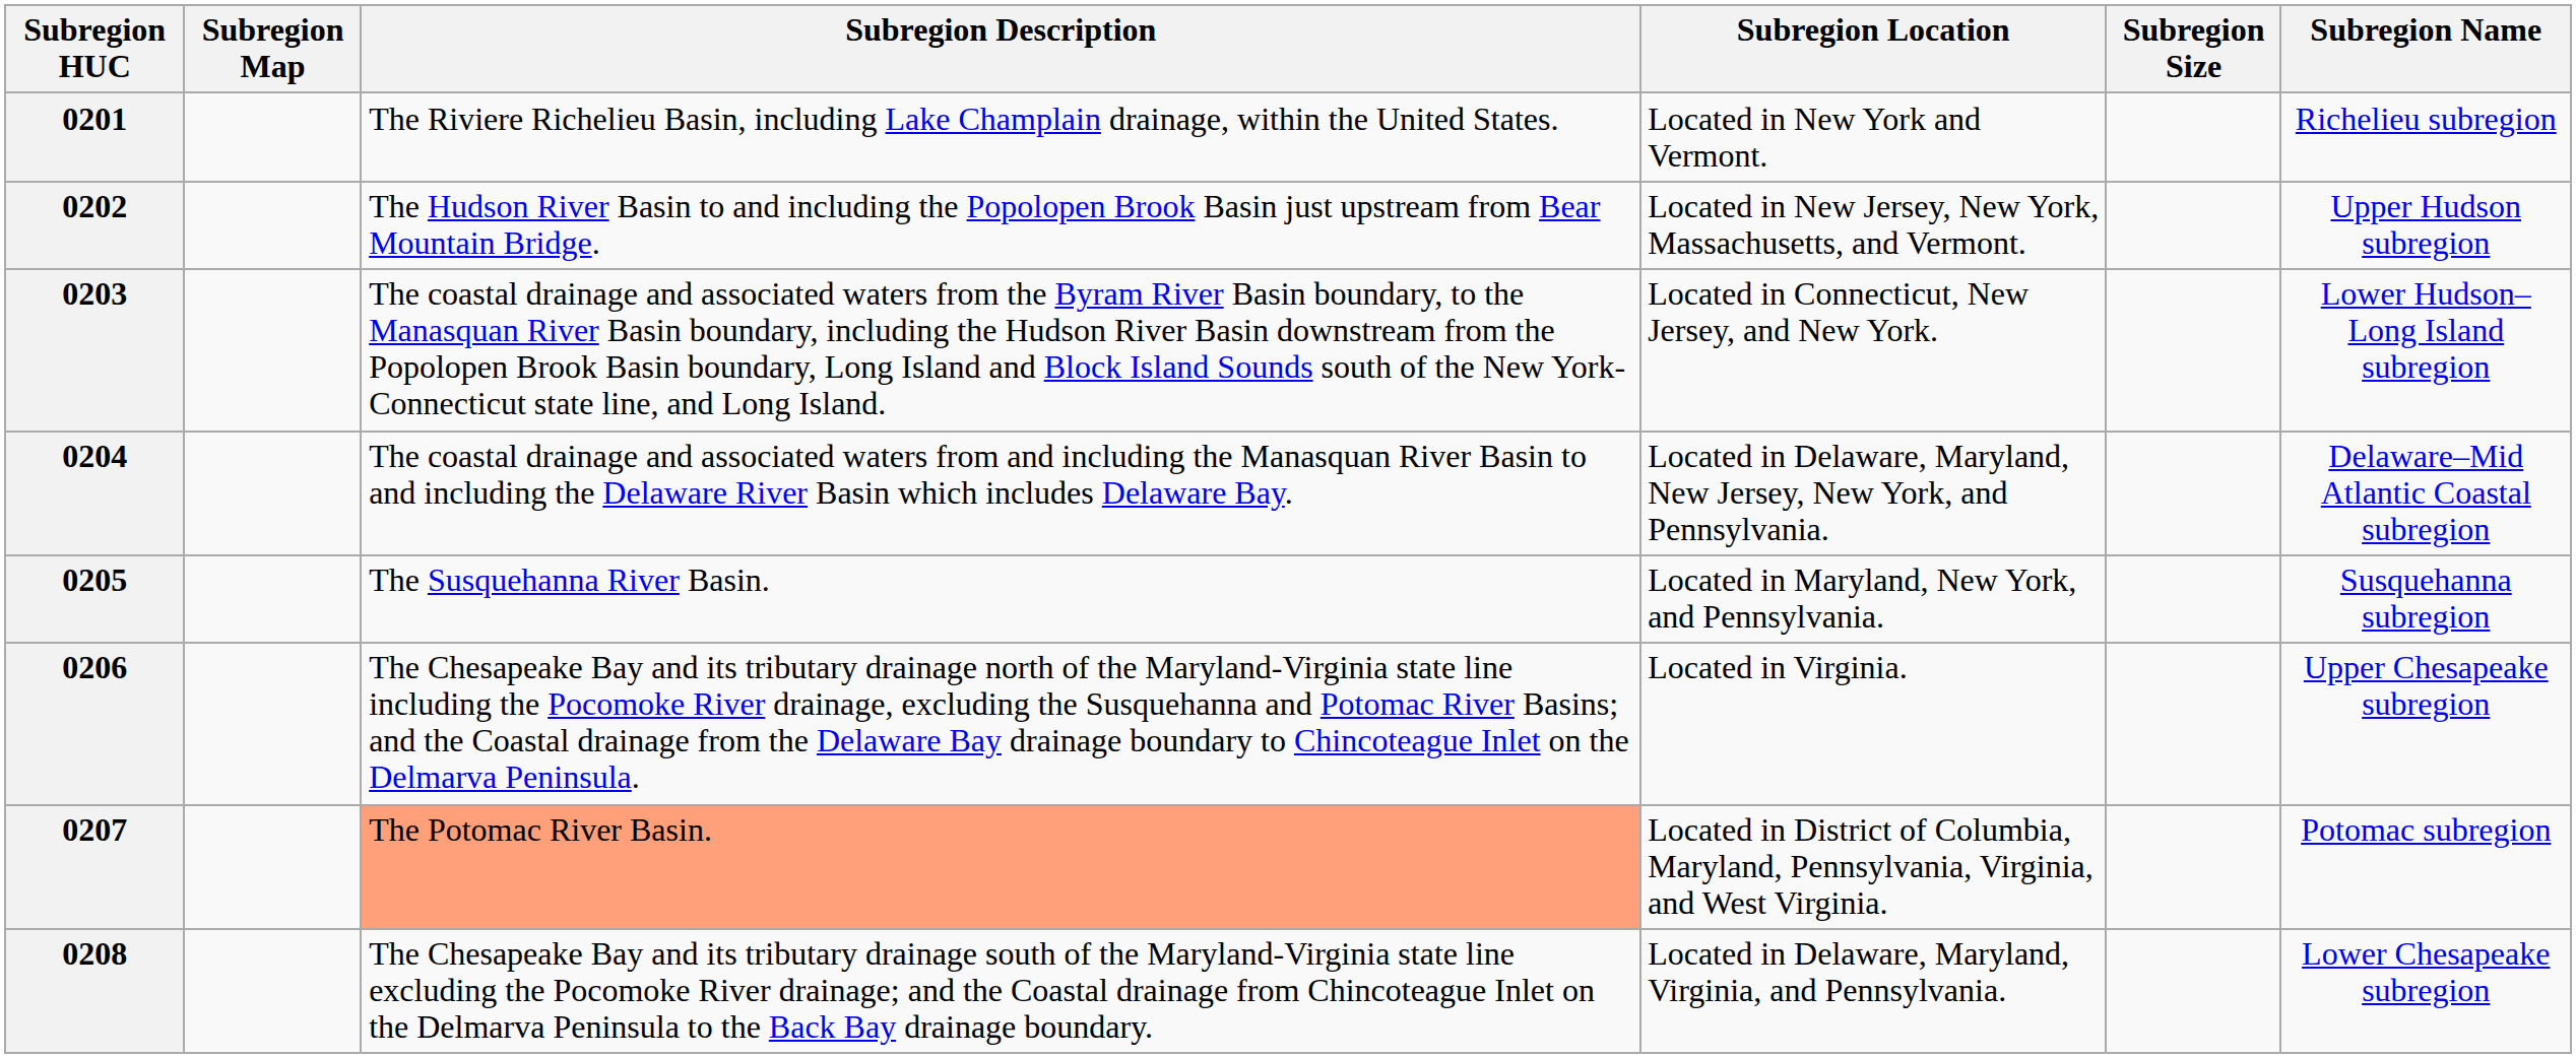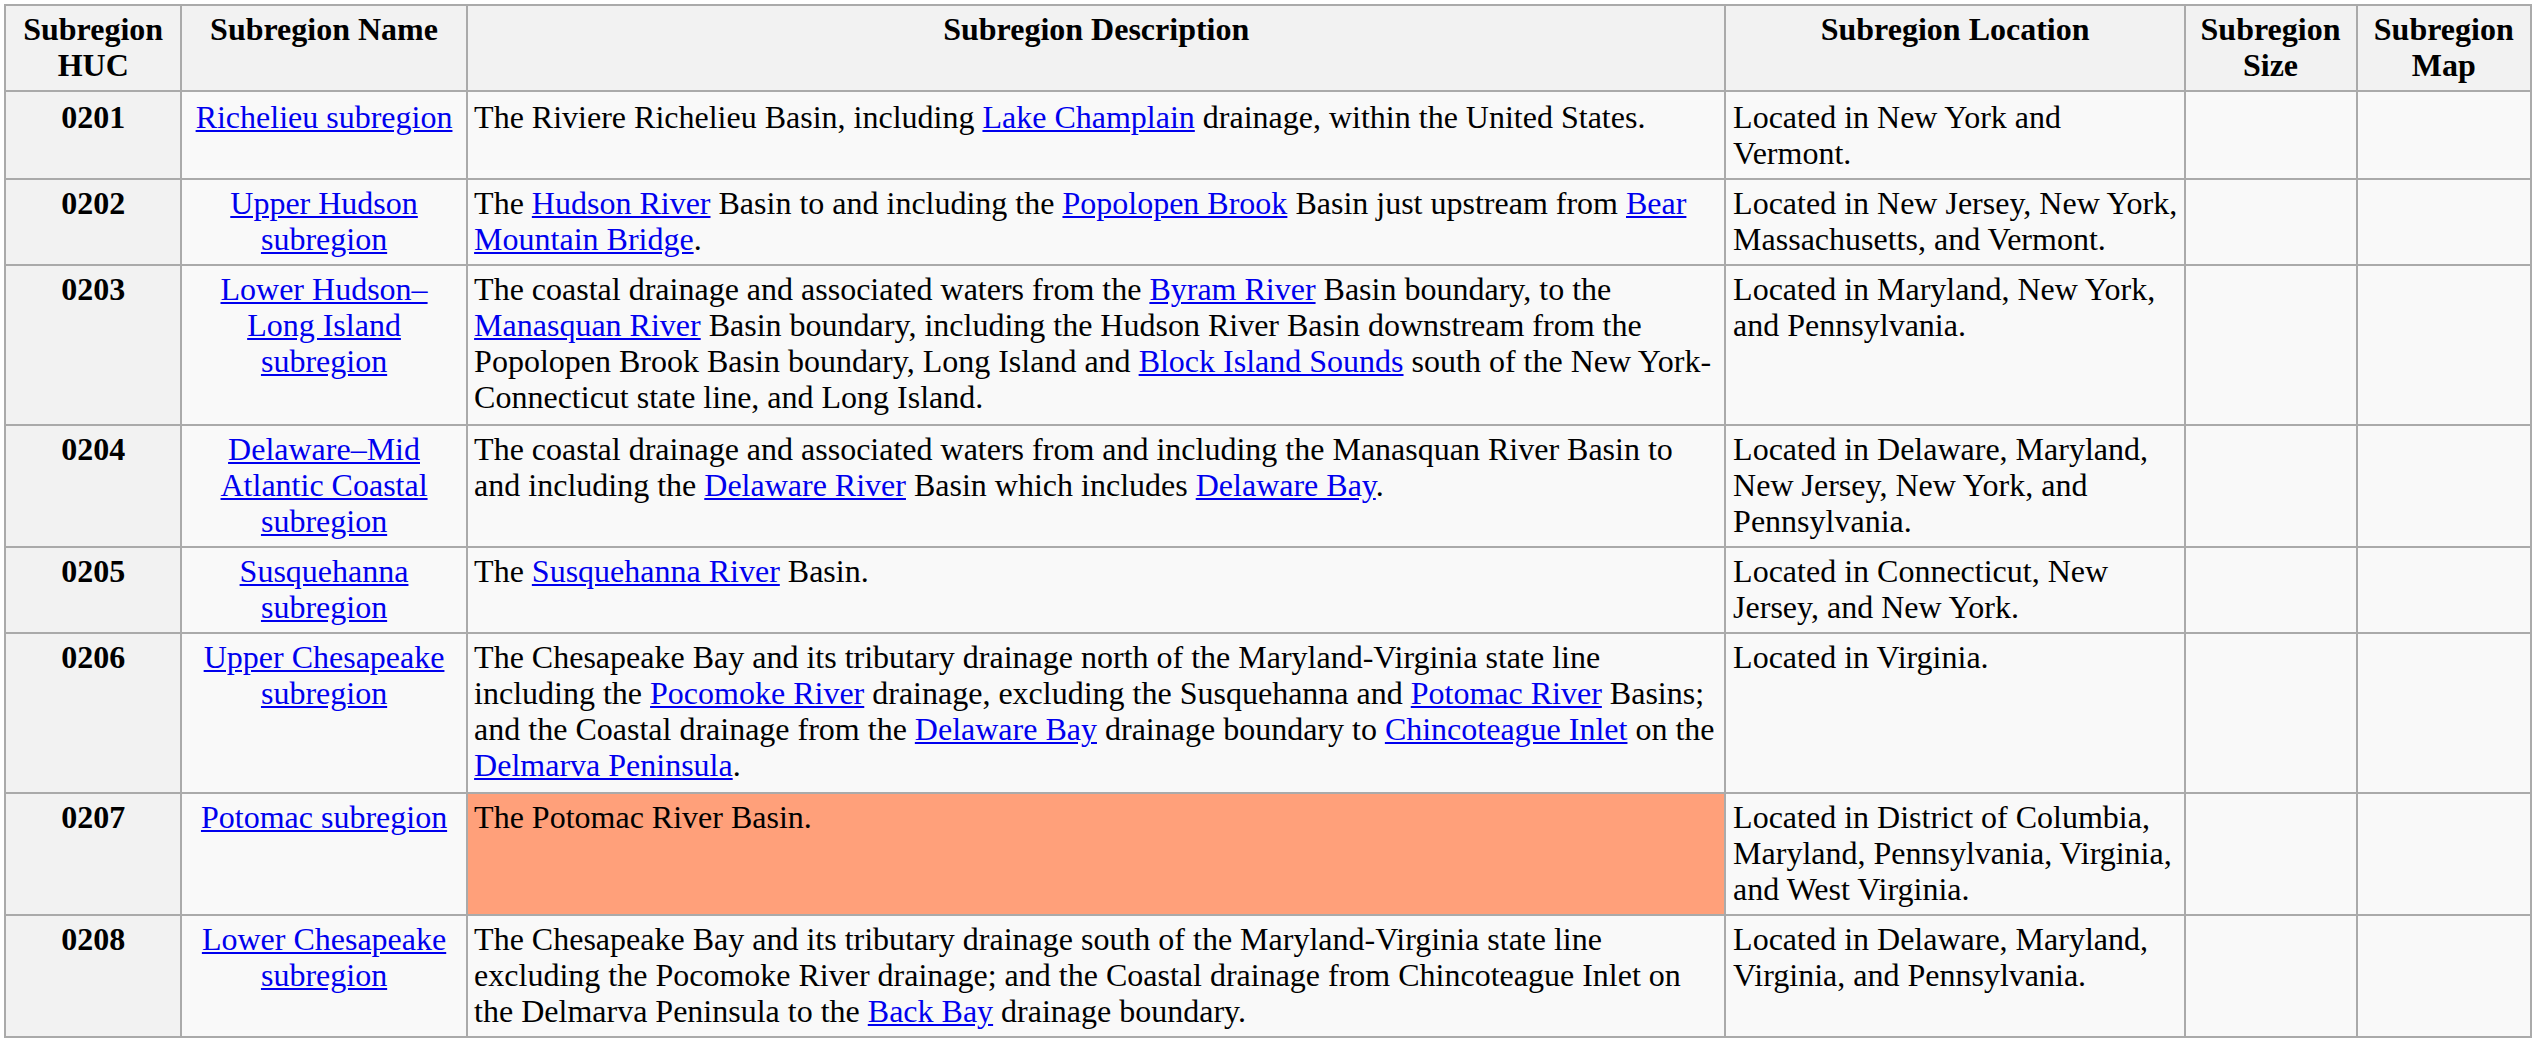columns swapped: Subregion Name <-> Subregion Map
0203 | Subregion Location: Located in Connecticut, New Jersey, and New York. -> Located in Maryland, New York, and Pennsylvania.
0205 | Subregion Location: Located in Maryland, New York, and Pennsylvania. -> Located in Connecticut, New Jersey, and New York.
